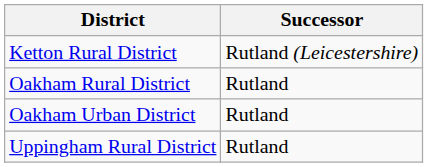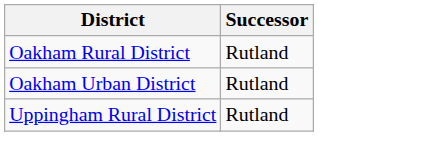- row: Ketton Rural District | Rutland (Leicestershire)
